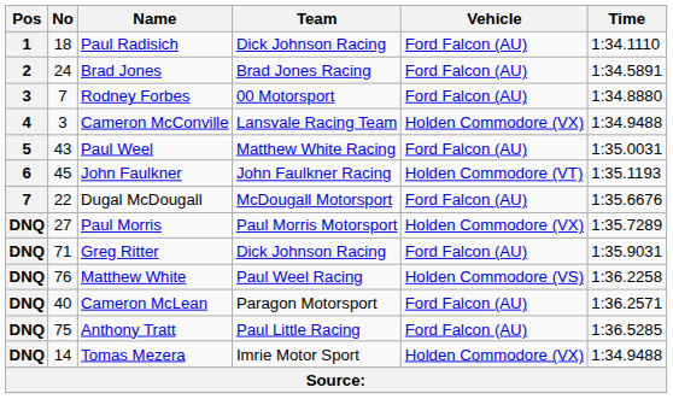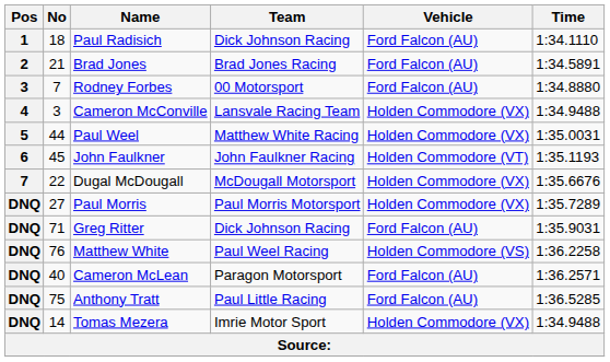Brad Jones | No: 24 -> 21
Paul Weel | No: 43 -> 44
Paul Weel | Vehicle: Ford Falcon (AU) -> Holden Commodore (VX)
Dugal McDougall | Vehicle: Ford Falcon (AU) -> Holden Commodore (VX)
